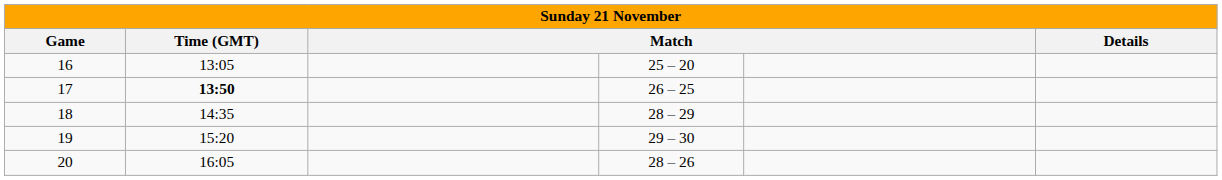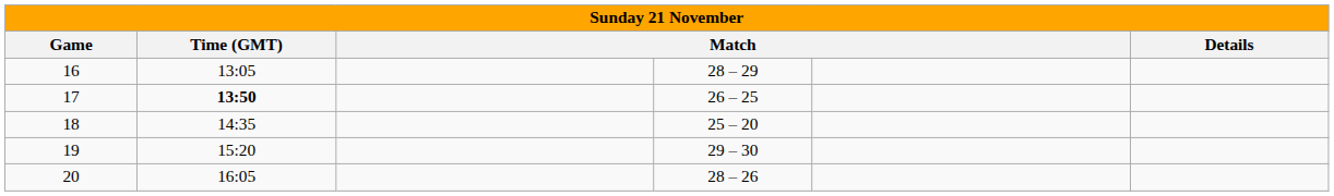16 | column 4: 25 – 20 -> 28 – 29
18 | column 4: 28 – 29 -> 25 – 20
